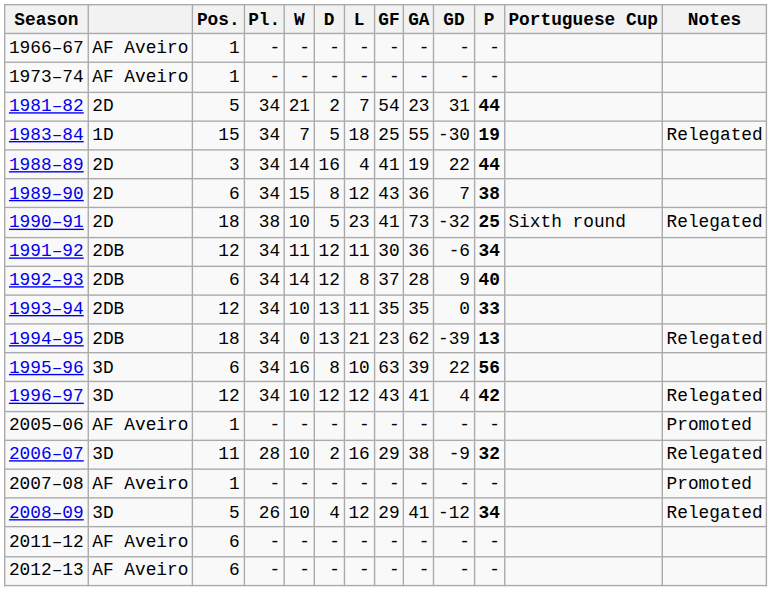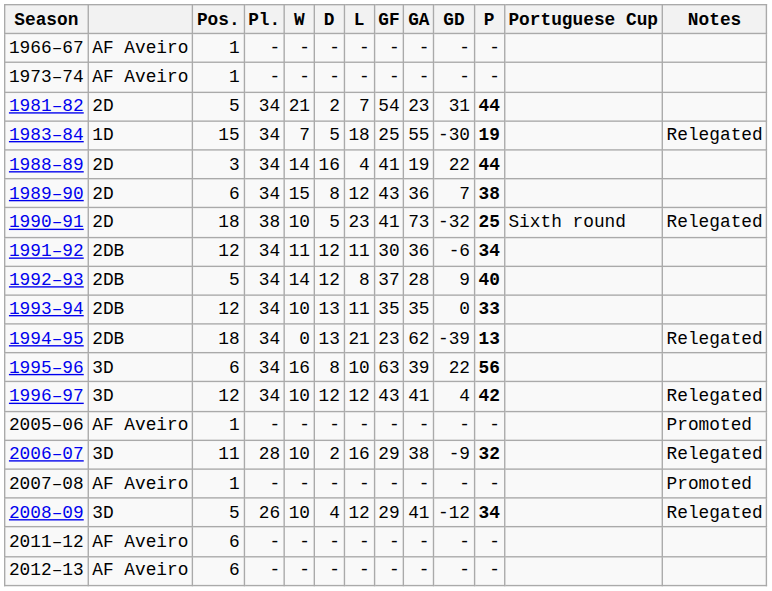1992–93 | Pos.: 6 -> 5
